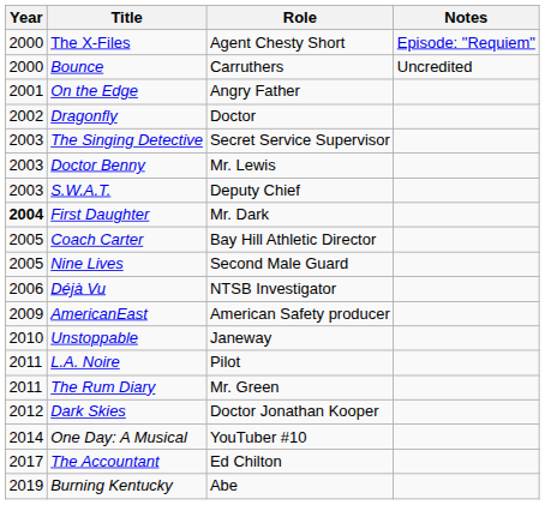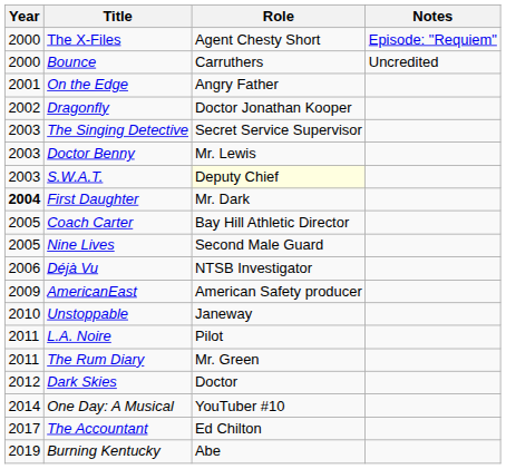Dragonfly | Role: Doctor -> Doctor Jonathan Kooper
S.W.A.T. | Role: no background -> lightyellow background
Dark Skies | Role: Doctor Jonathan Kooper -> Doctor
